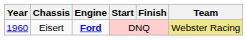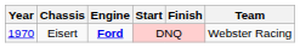Eisert | Year: 1960 -> 1970
Eisert | Team: khaki background -> no background
